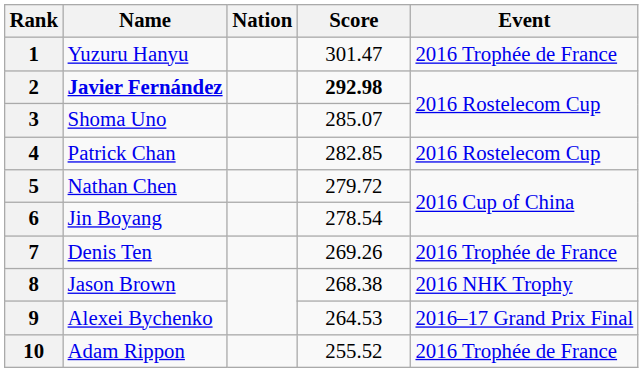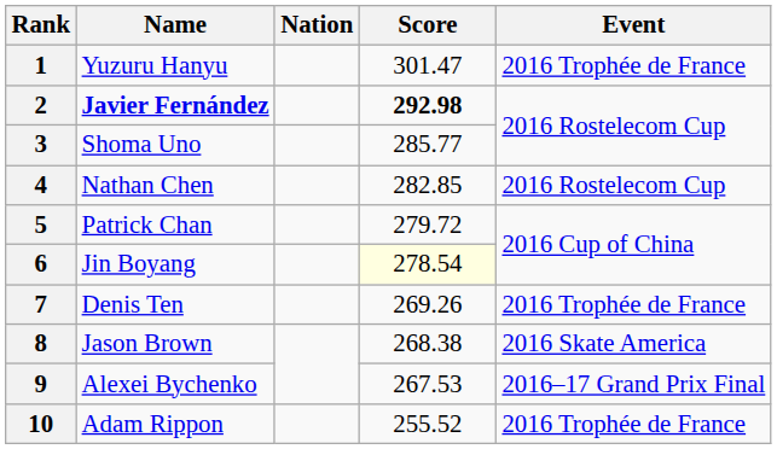3 | Score: 285.07 -> 285.77
4 | Name: Patrick Chan -> Nathan Chen
5 | Name: Nathan Chen -> Patrick Chan
6 | Score: no background -> lightyellow background
8 | Event: 2016 NHK Trophy -> 2016 Skate America
9 | Score: 264.53 -> 267.53
